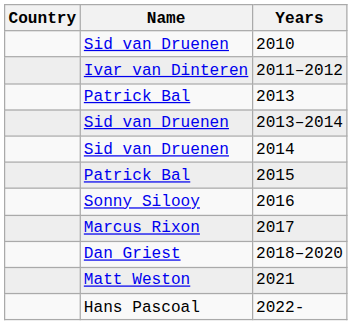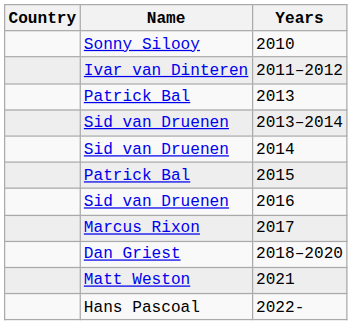2010 | Name: Sid van Druenen -> Sonny Silooy
2016 | Name: Sonny Silooy -> Sid van Druenen
